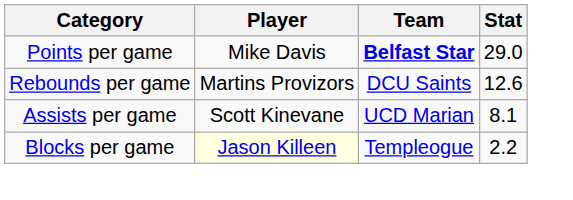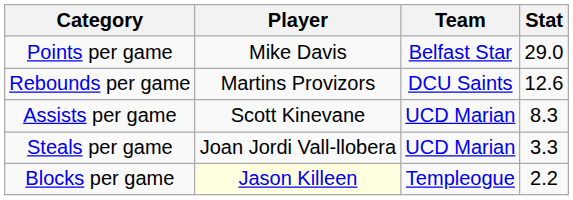Points per game | Team: bold -> normal
Assists per game | Stat: 8.1 -> 8.3
+ row: Steals per game | Joan Jordi Vall-llobera | UCD Marian | 3.3
